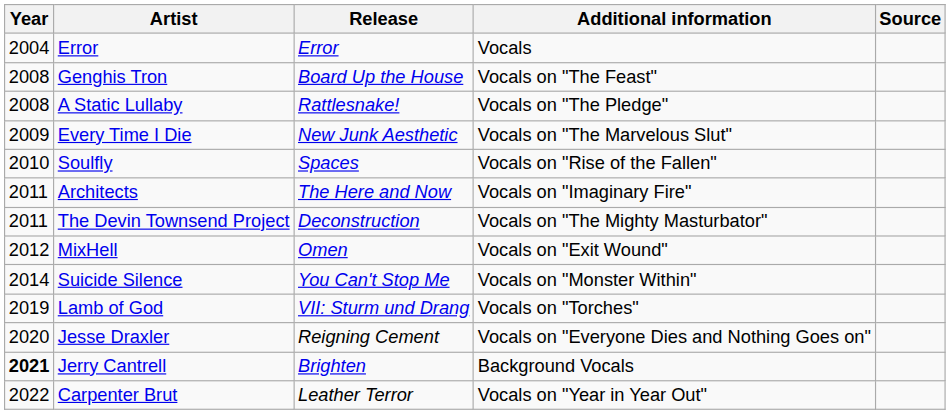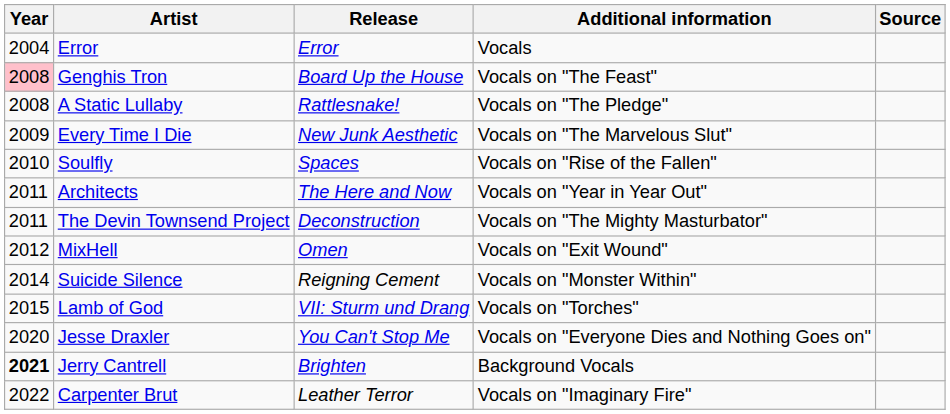Genghis Tron | Year: no background -> pink background
Architects | Additional information: Vocals on "Imaginary Fire" -> Vocals on "Year in Year Out"
Suicide Silence | Release: You Can't Stop Me -> Reigning Cement
Lamb of God | Year: 2019 -> 2015
Jesse Draxler | Release: Reigning Cement -> You Can't Stop Me
Carpenter Brut | Additional information: Vocals on "Year in Year Out" -> Vocals on "Imaginary Fire"
